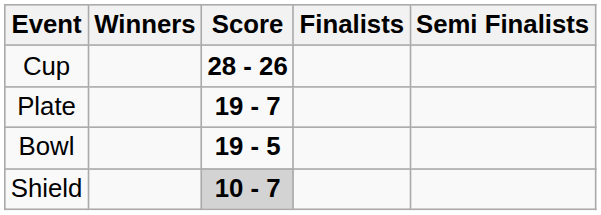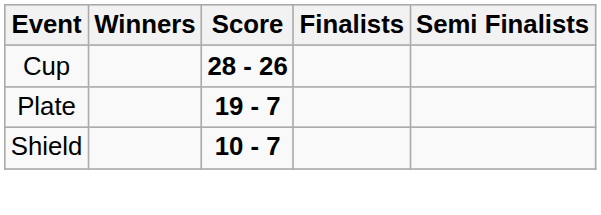- row: Bowl | 19 - 5
Shield | Score: lightgrey background -> no background
